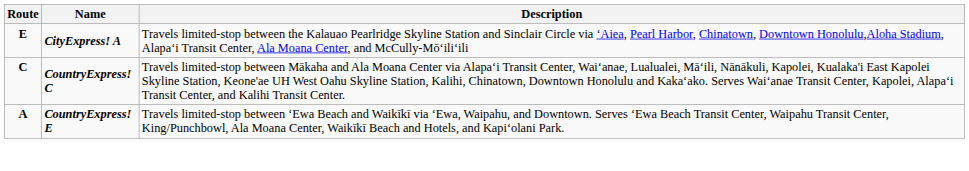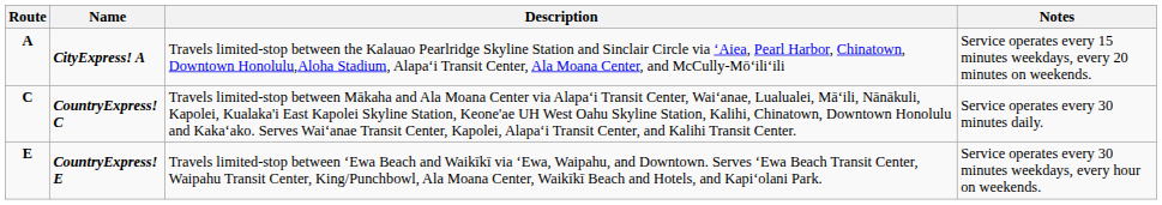+ column: Notes | Service operates every 15 minutes weekdays, every 20 minutes on weekends. | Service operates every 30 minutes daily. | Service operates every 30 minutes weekdays, every hour on weekends.
CityExpress! A | Route: E -> A
CountryExpress! E | Route: A -> E
